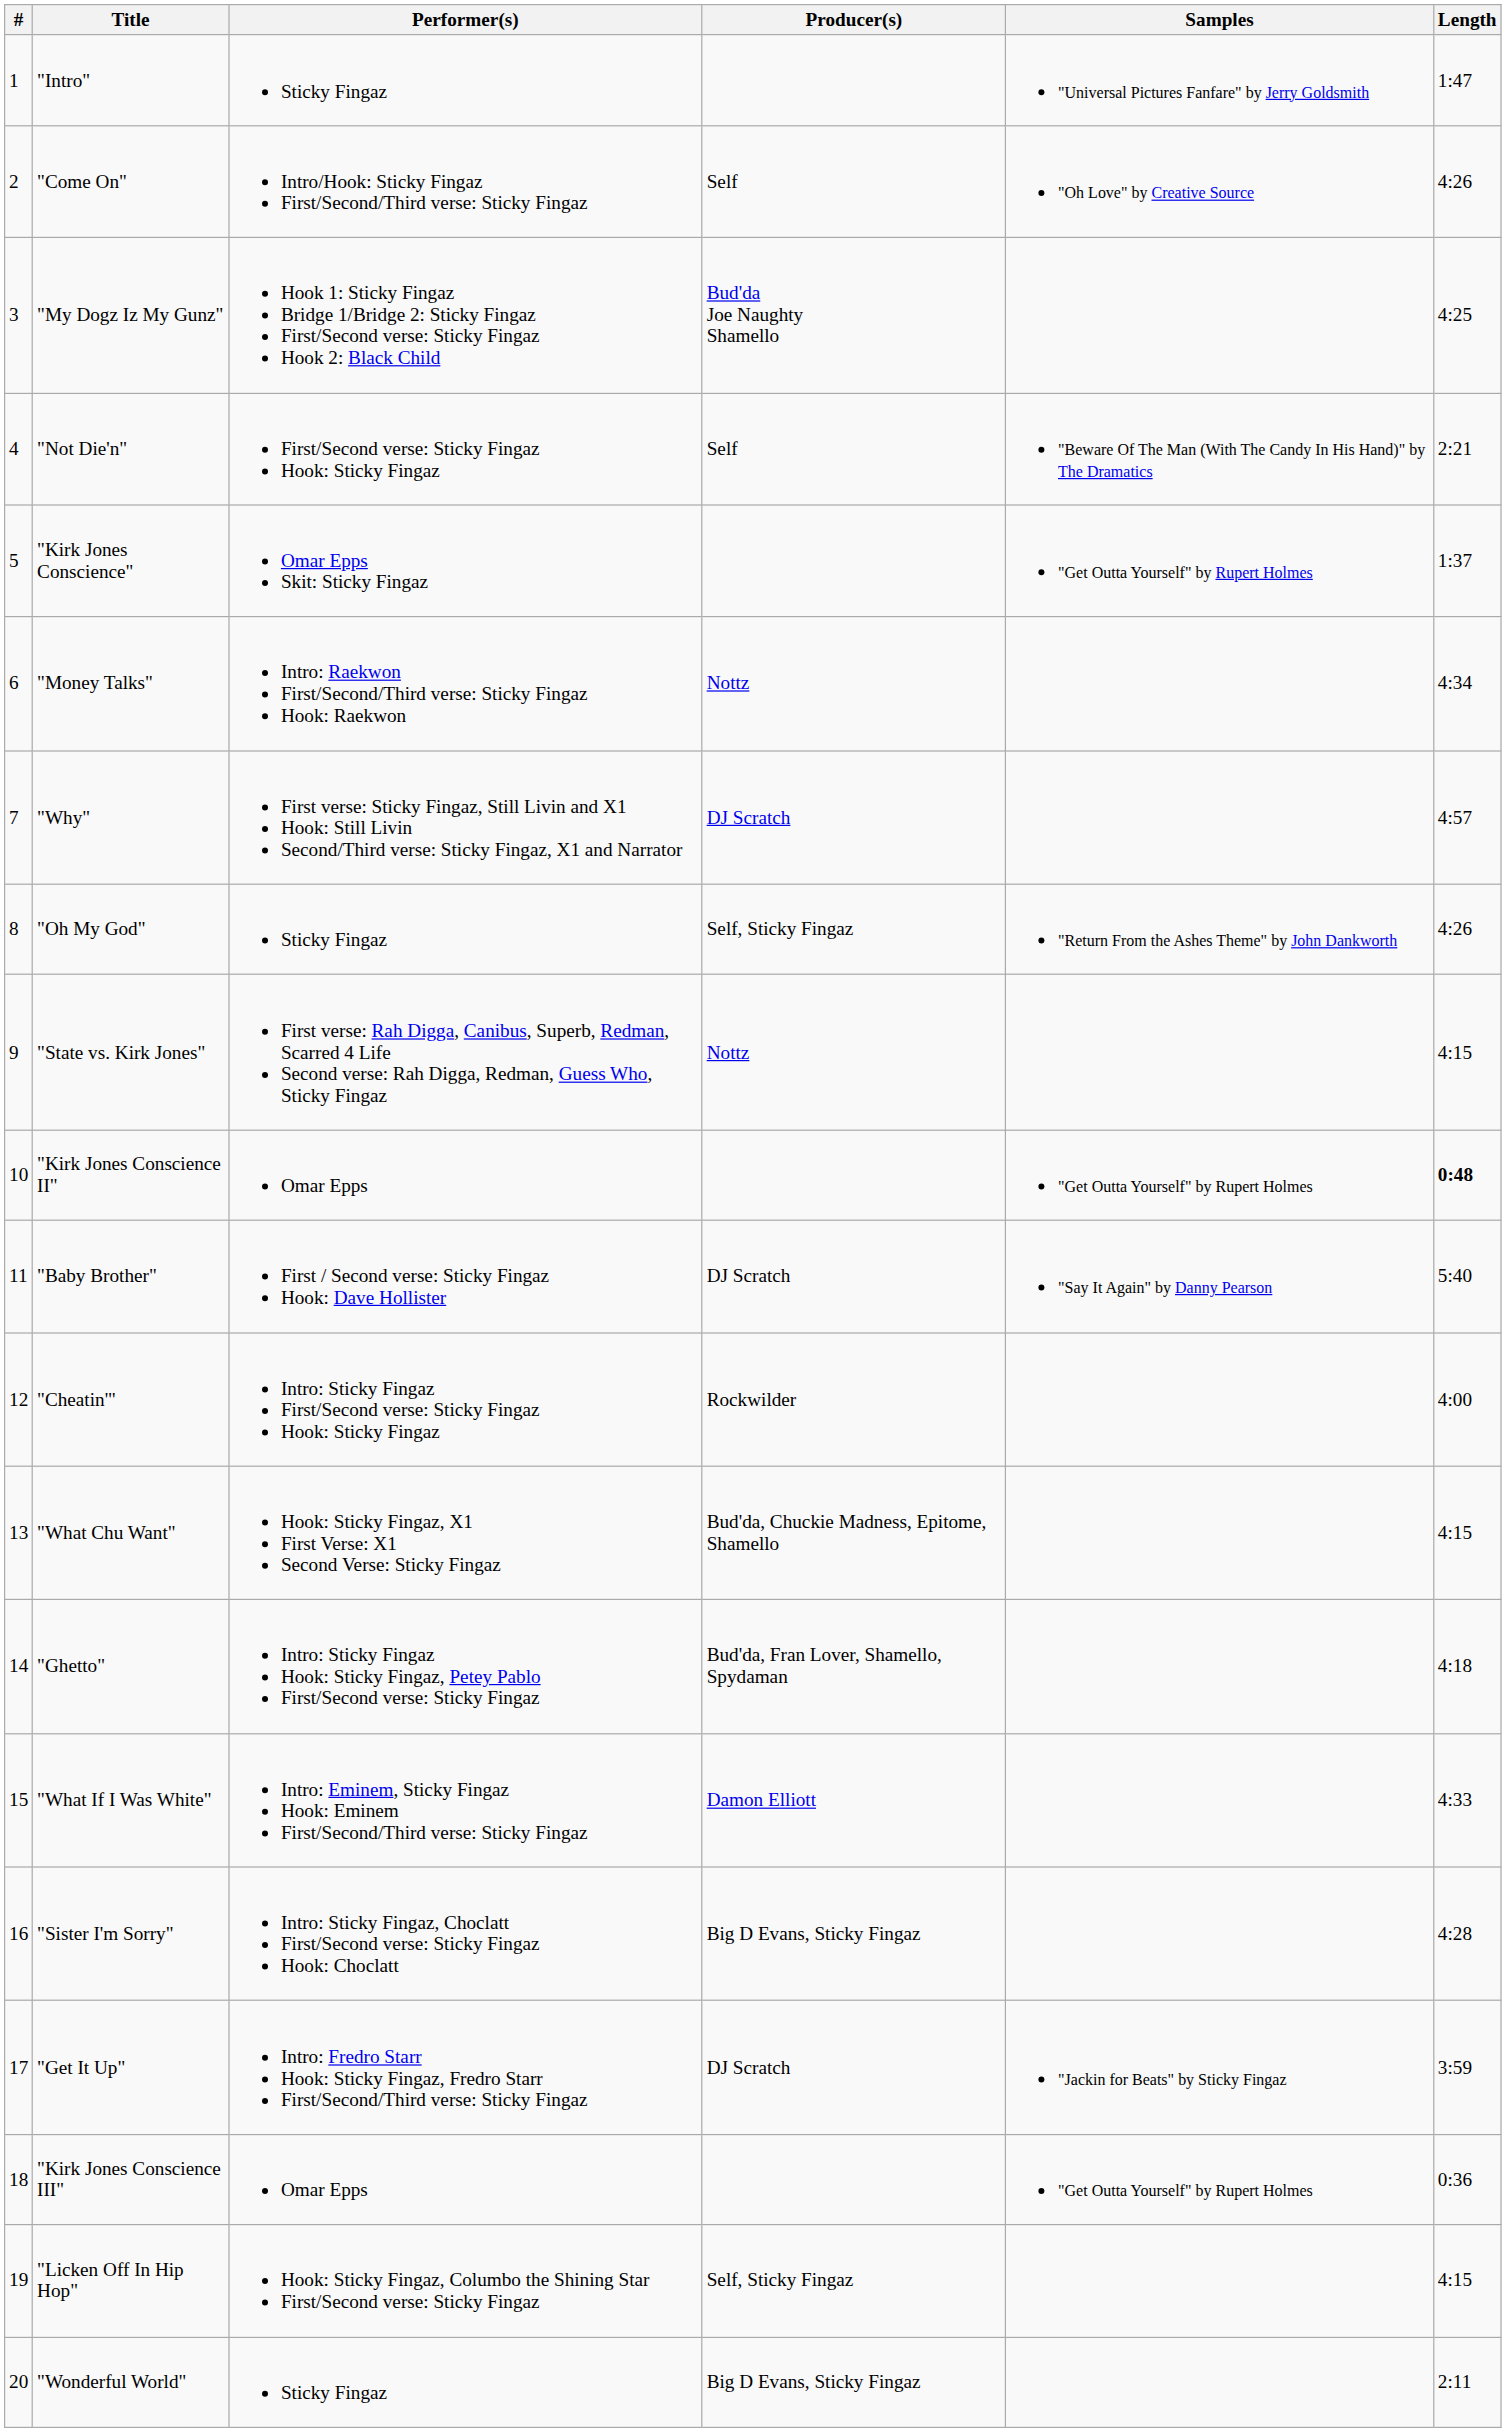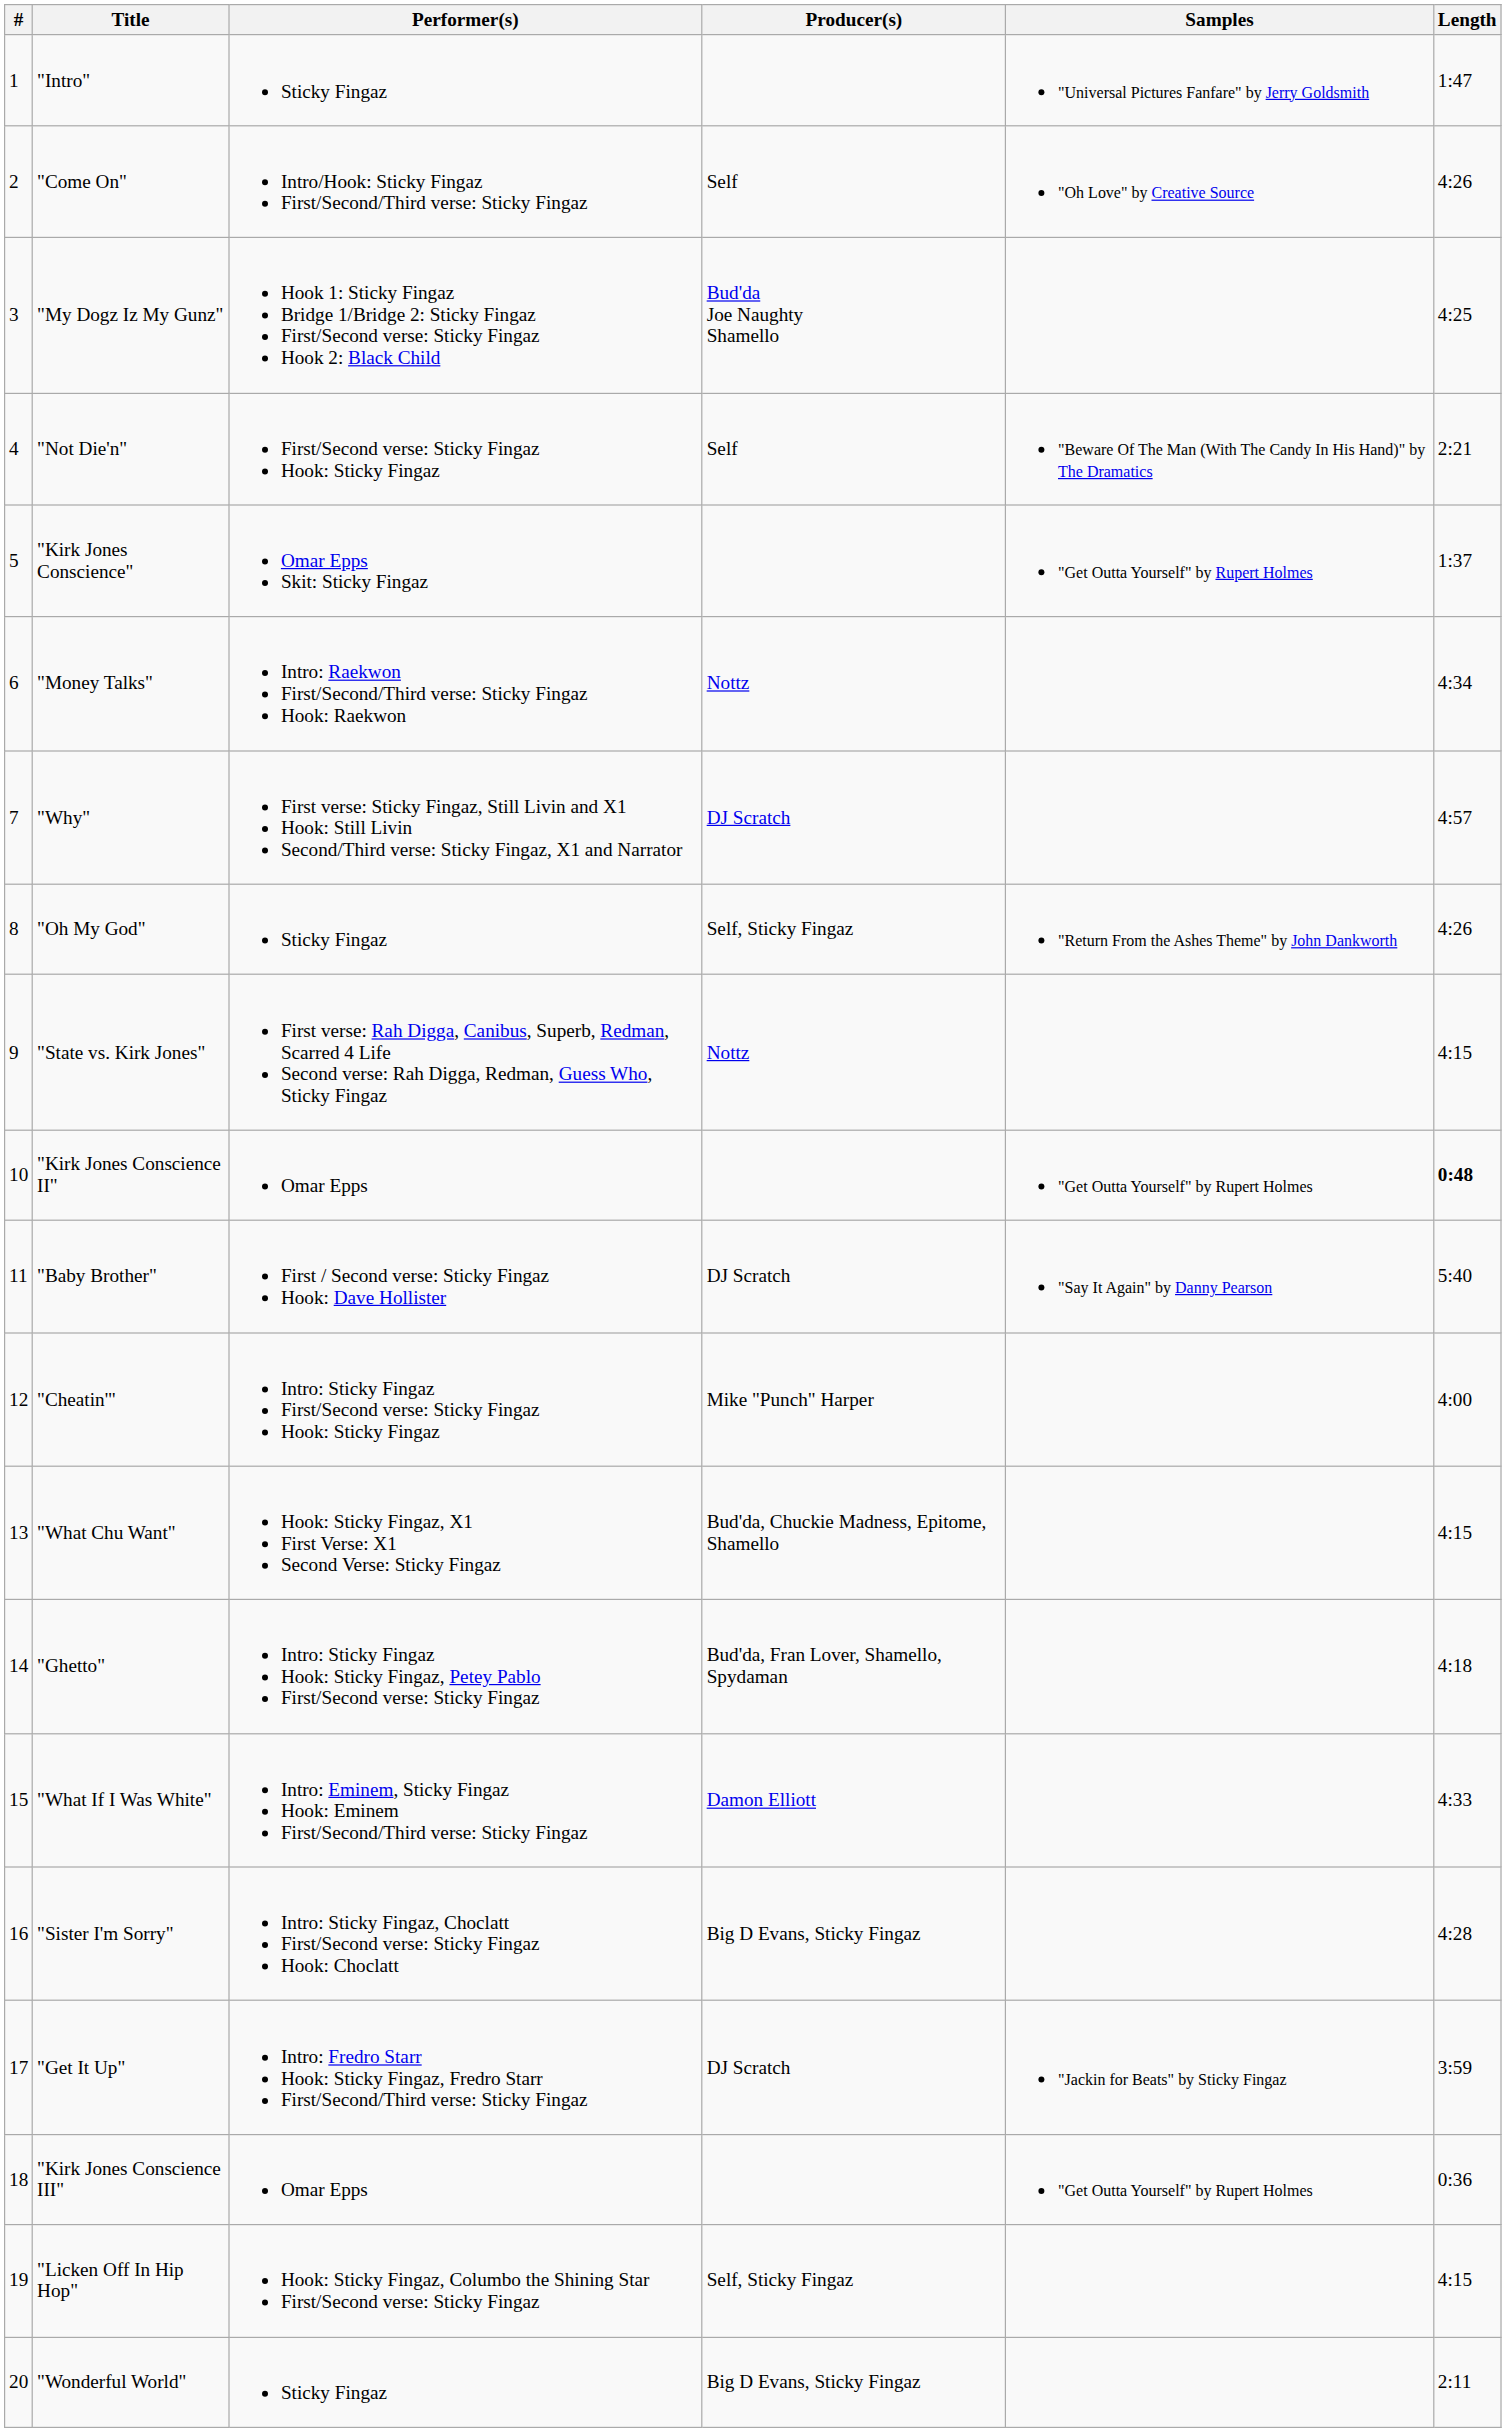"Cheatin'" | Producer(s): Rockwilder -> Mike "Punch" Harper
